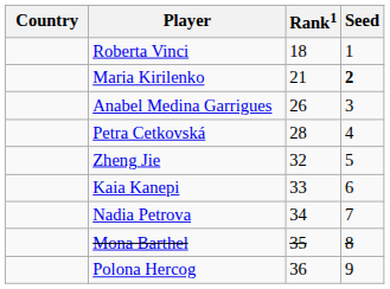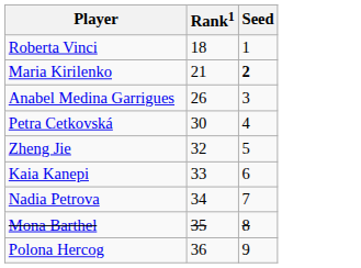- column: Country
Petra Cetkovská | Rank1: 28 -> 30
